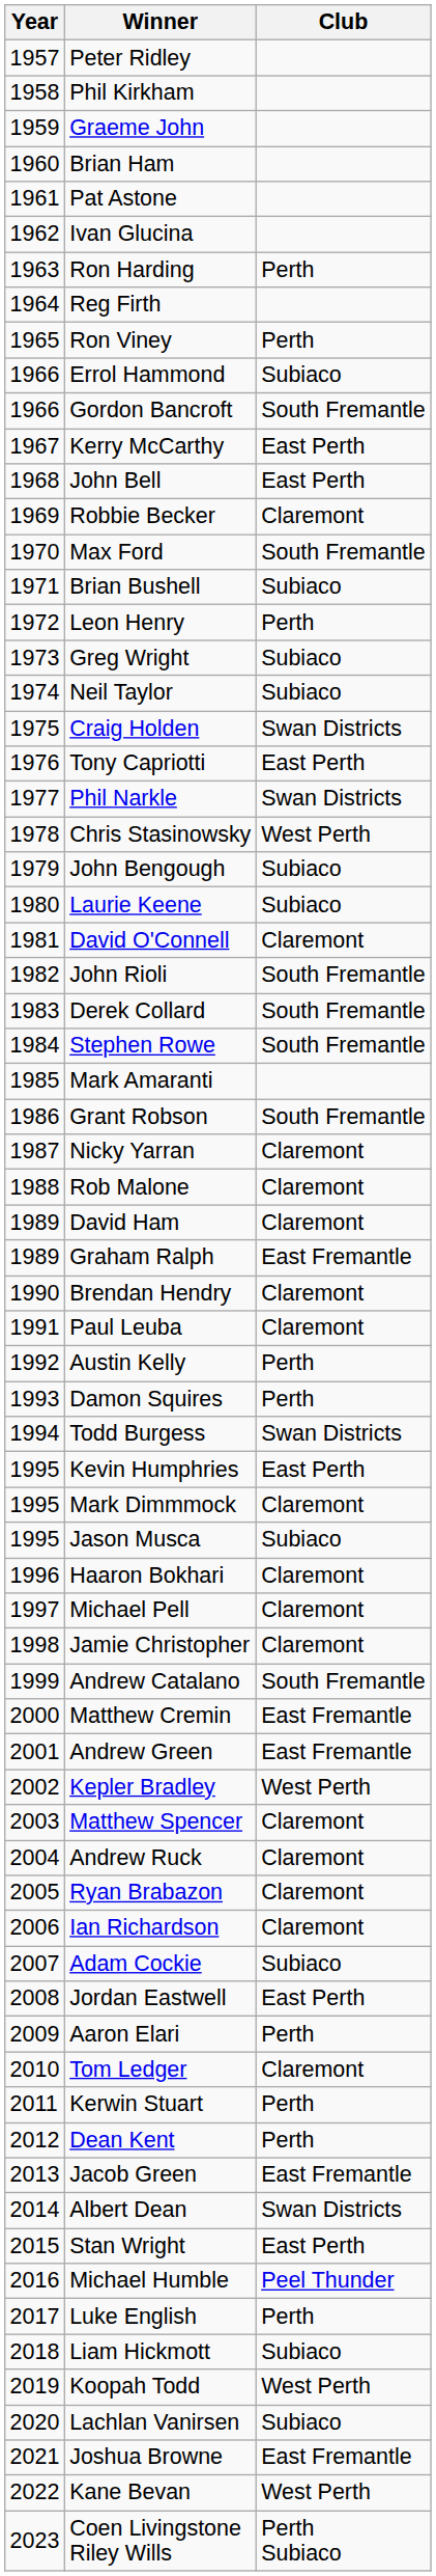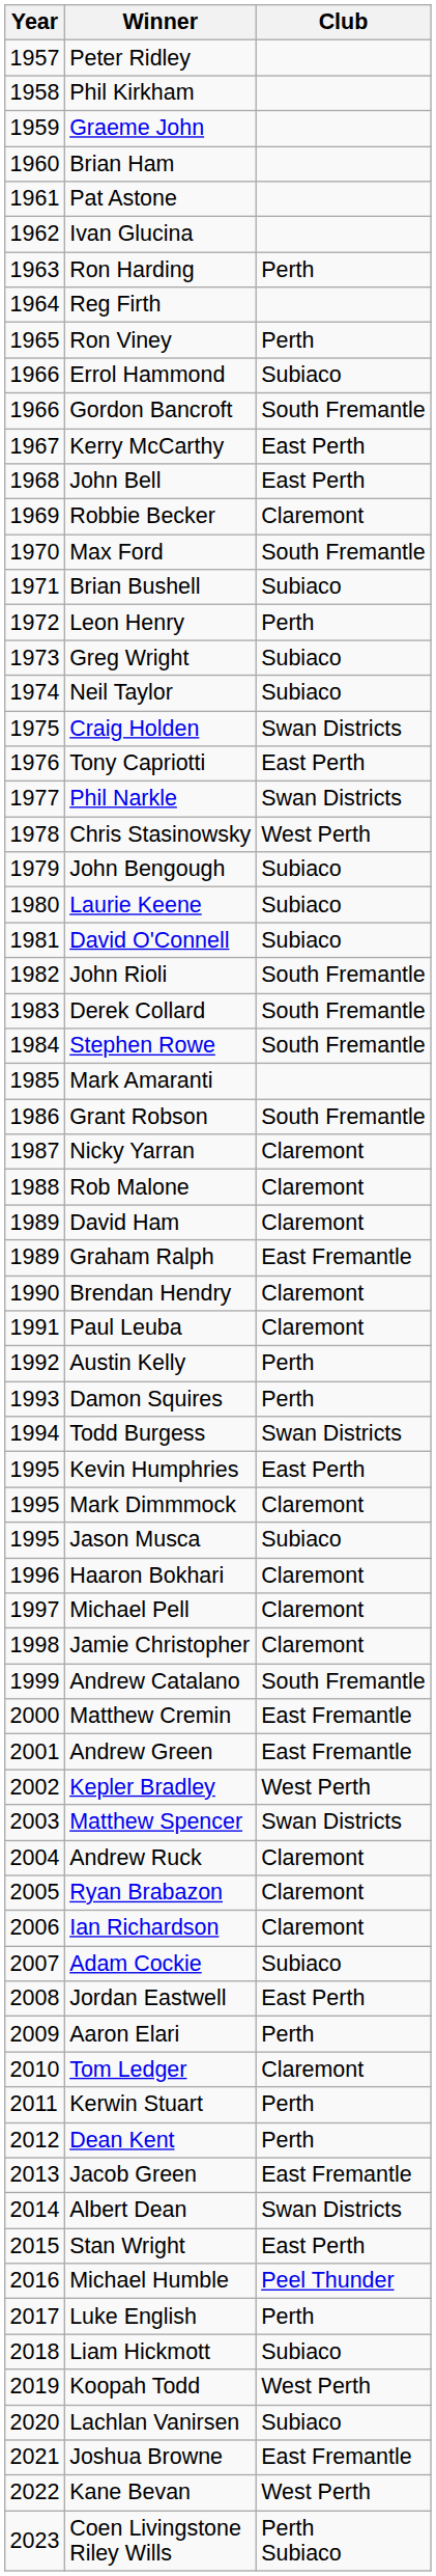David O'Connell | Club: Claremont -> Subiaco
Matthew Spencer | Club: Claremont -> Swan Districts
